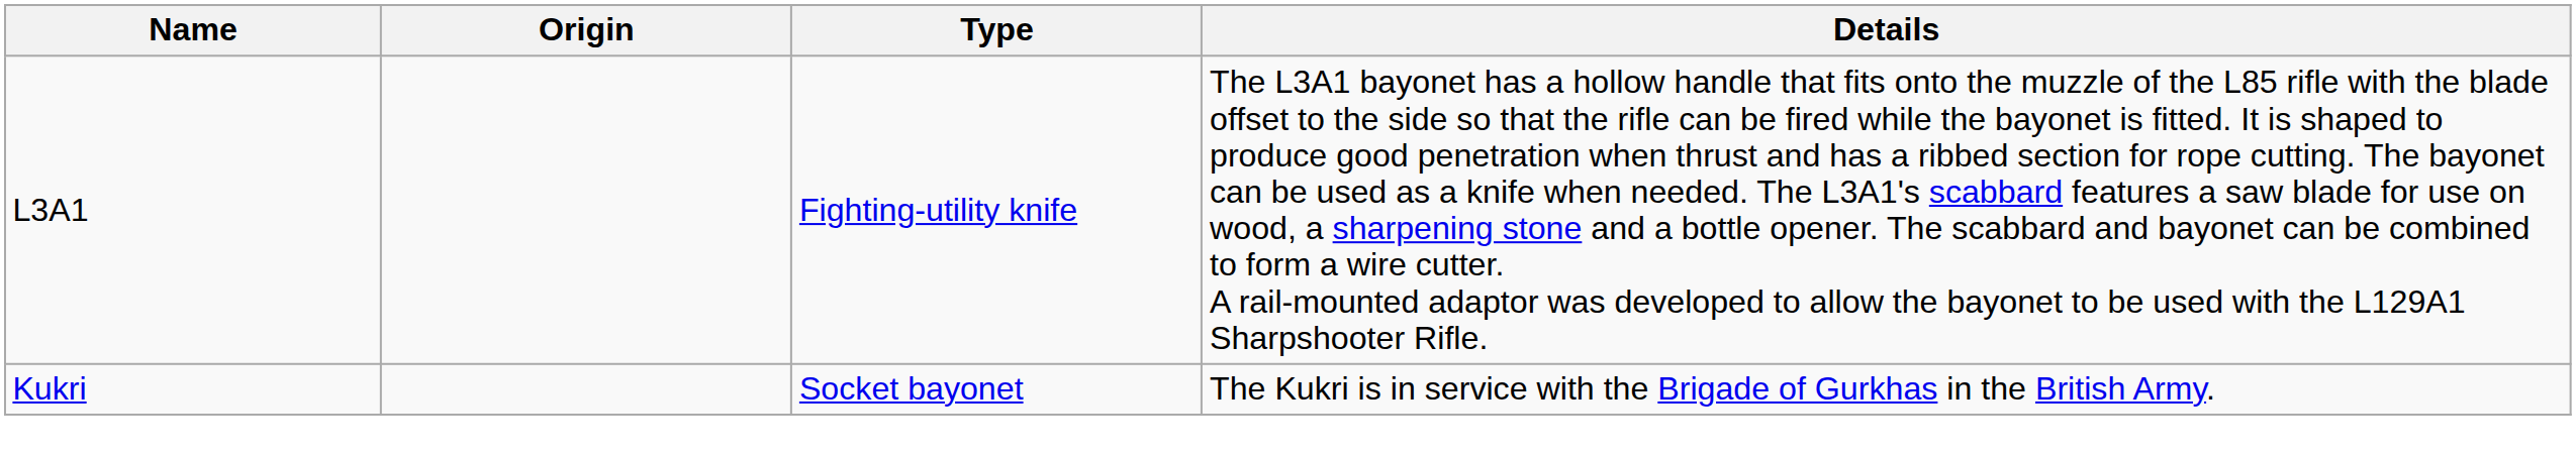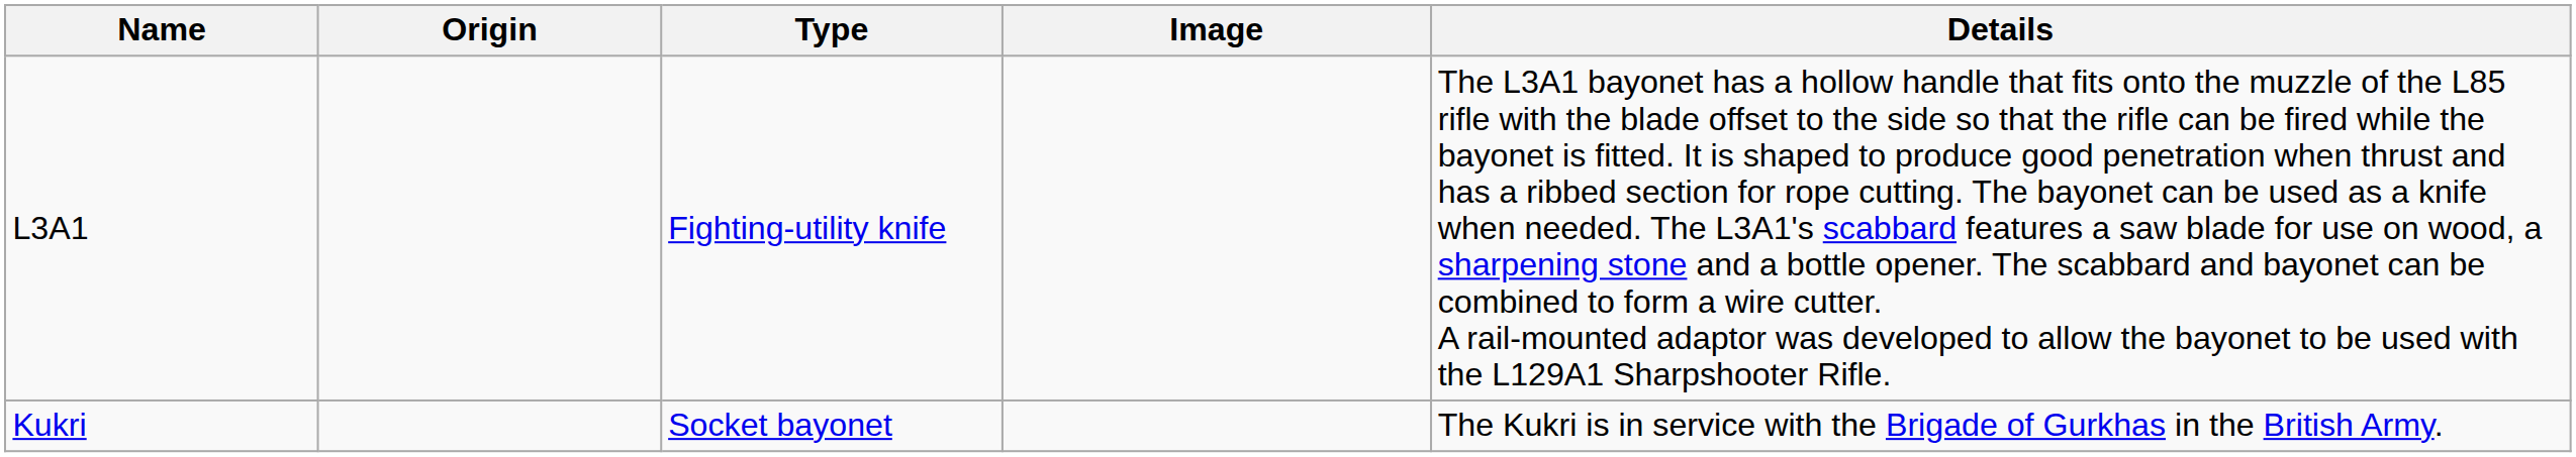+ column: Image
